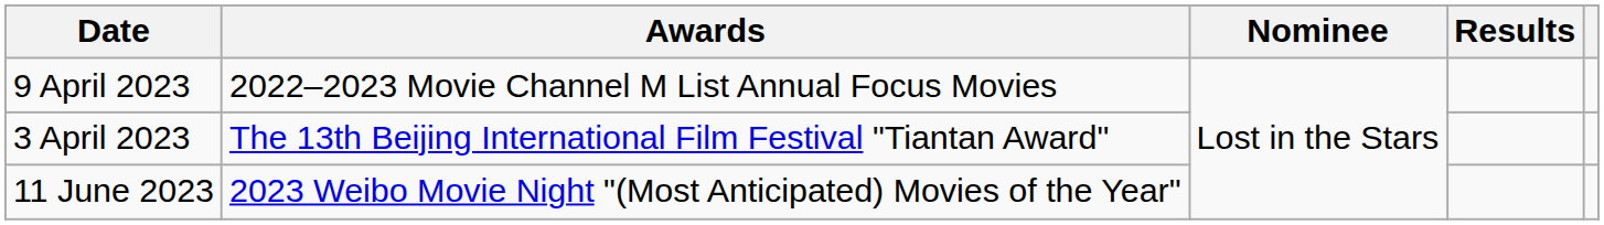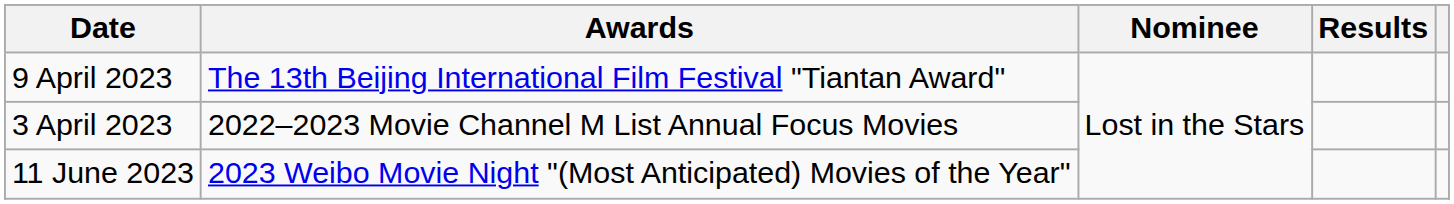9 April 2023 | Awards: 2022–2023 Movie Channel M List Annual Focus Movies -> The 13th Beijing International Film Festival "Tiantan Award"
3 April 2023 | Awards: The 13th Beijing International Film Festival "Tiantan Award" -> 2022–2023 Movie Channel M List Annual Focus Movies
